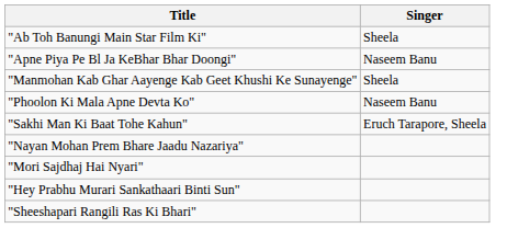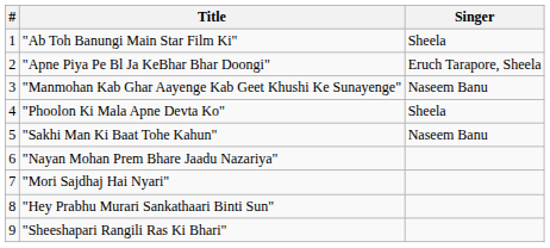+ column: # | 1 | 2 | 3 | 4 | 5 | 6 | 7 | 8 | 9
"Apne Piya Pe Bl Ja KeBhar Bhar Doongi" | Singer: Naseem Banu -> Eruch Tarapore, Sheela
"Manmohan Kab Ghar Aayenge Kab Geet Khushi Ke Sunayenge" | Singer: Sheela -> Naseem Banu
"Phoolon Ki Mala Apne Devta Ko" | Singer: Naseem Banu -> Sheela
"Sakhi Man Ki Baat Tohe Kahun" | Singer: Eruch Tarapore, Sheela -> Naseem Banu
